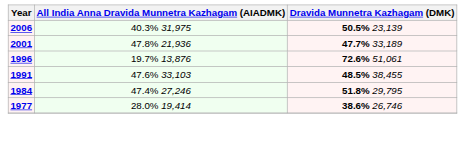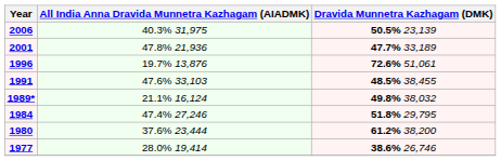+ row: 1989* | 21.1% 16,124 | 49.8% 38,032
+ row: 1980 | 37.6% 23,444 | 61.2% 38,200
